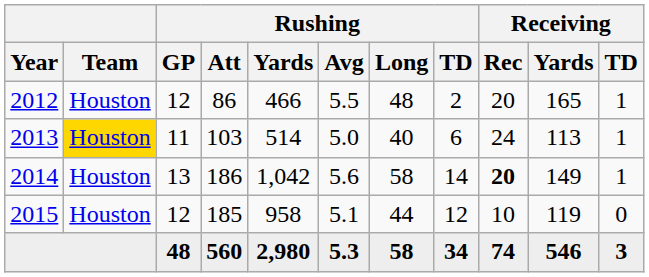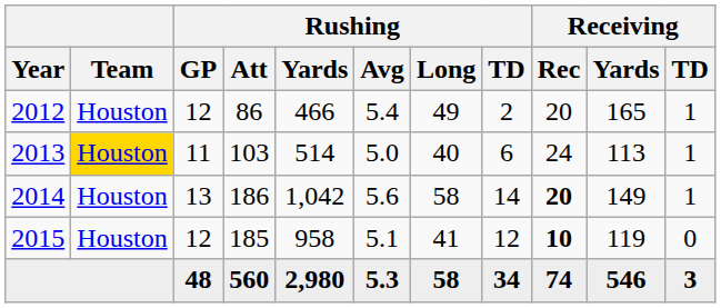2012 | Rushing / Avg: 5.5 -> 5.4
2012 | Rushing / Long: 48 -> 49
2015 | Rushing / Long: 44 -> 41
2015 | Receiving / Rec: normal -> bold
